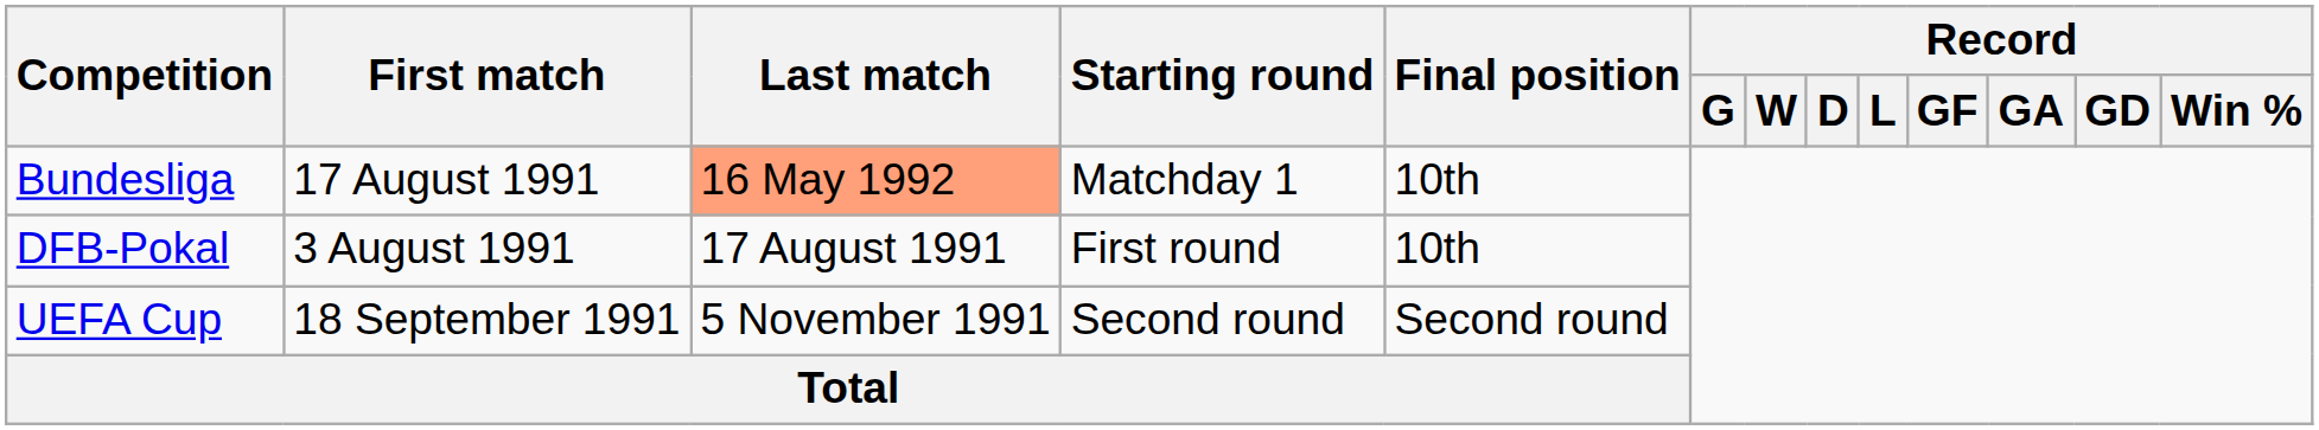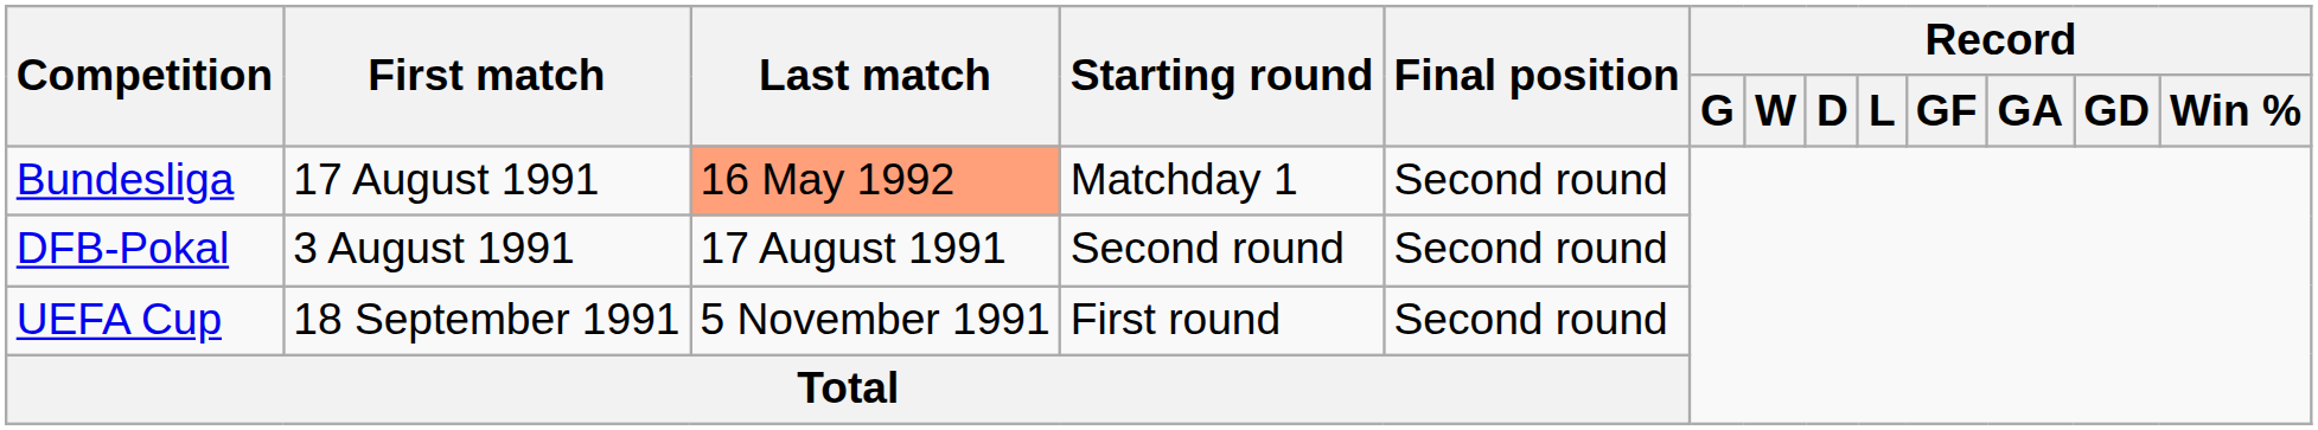Bundesliga | Final position: 10th -> Second round
DFB-Pokal | Starting round: First round -> Second round
DFB-Pokal | Final position: 10th -> Second round
UEFA Cup | Starting round: Second round -> First round
